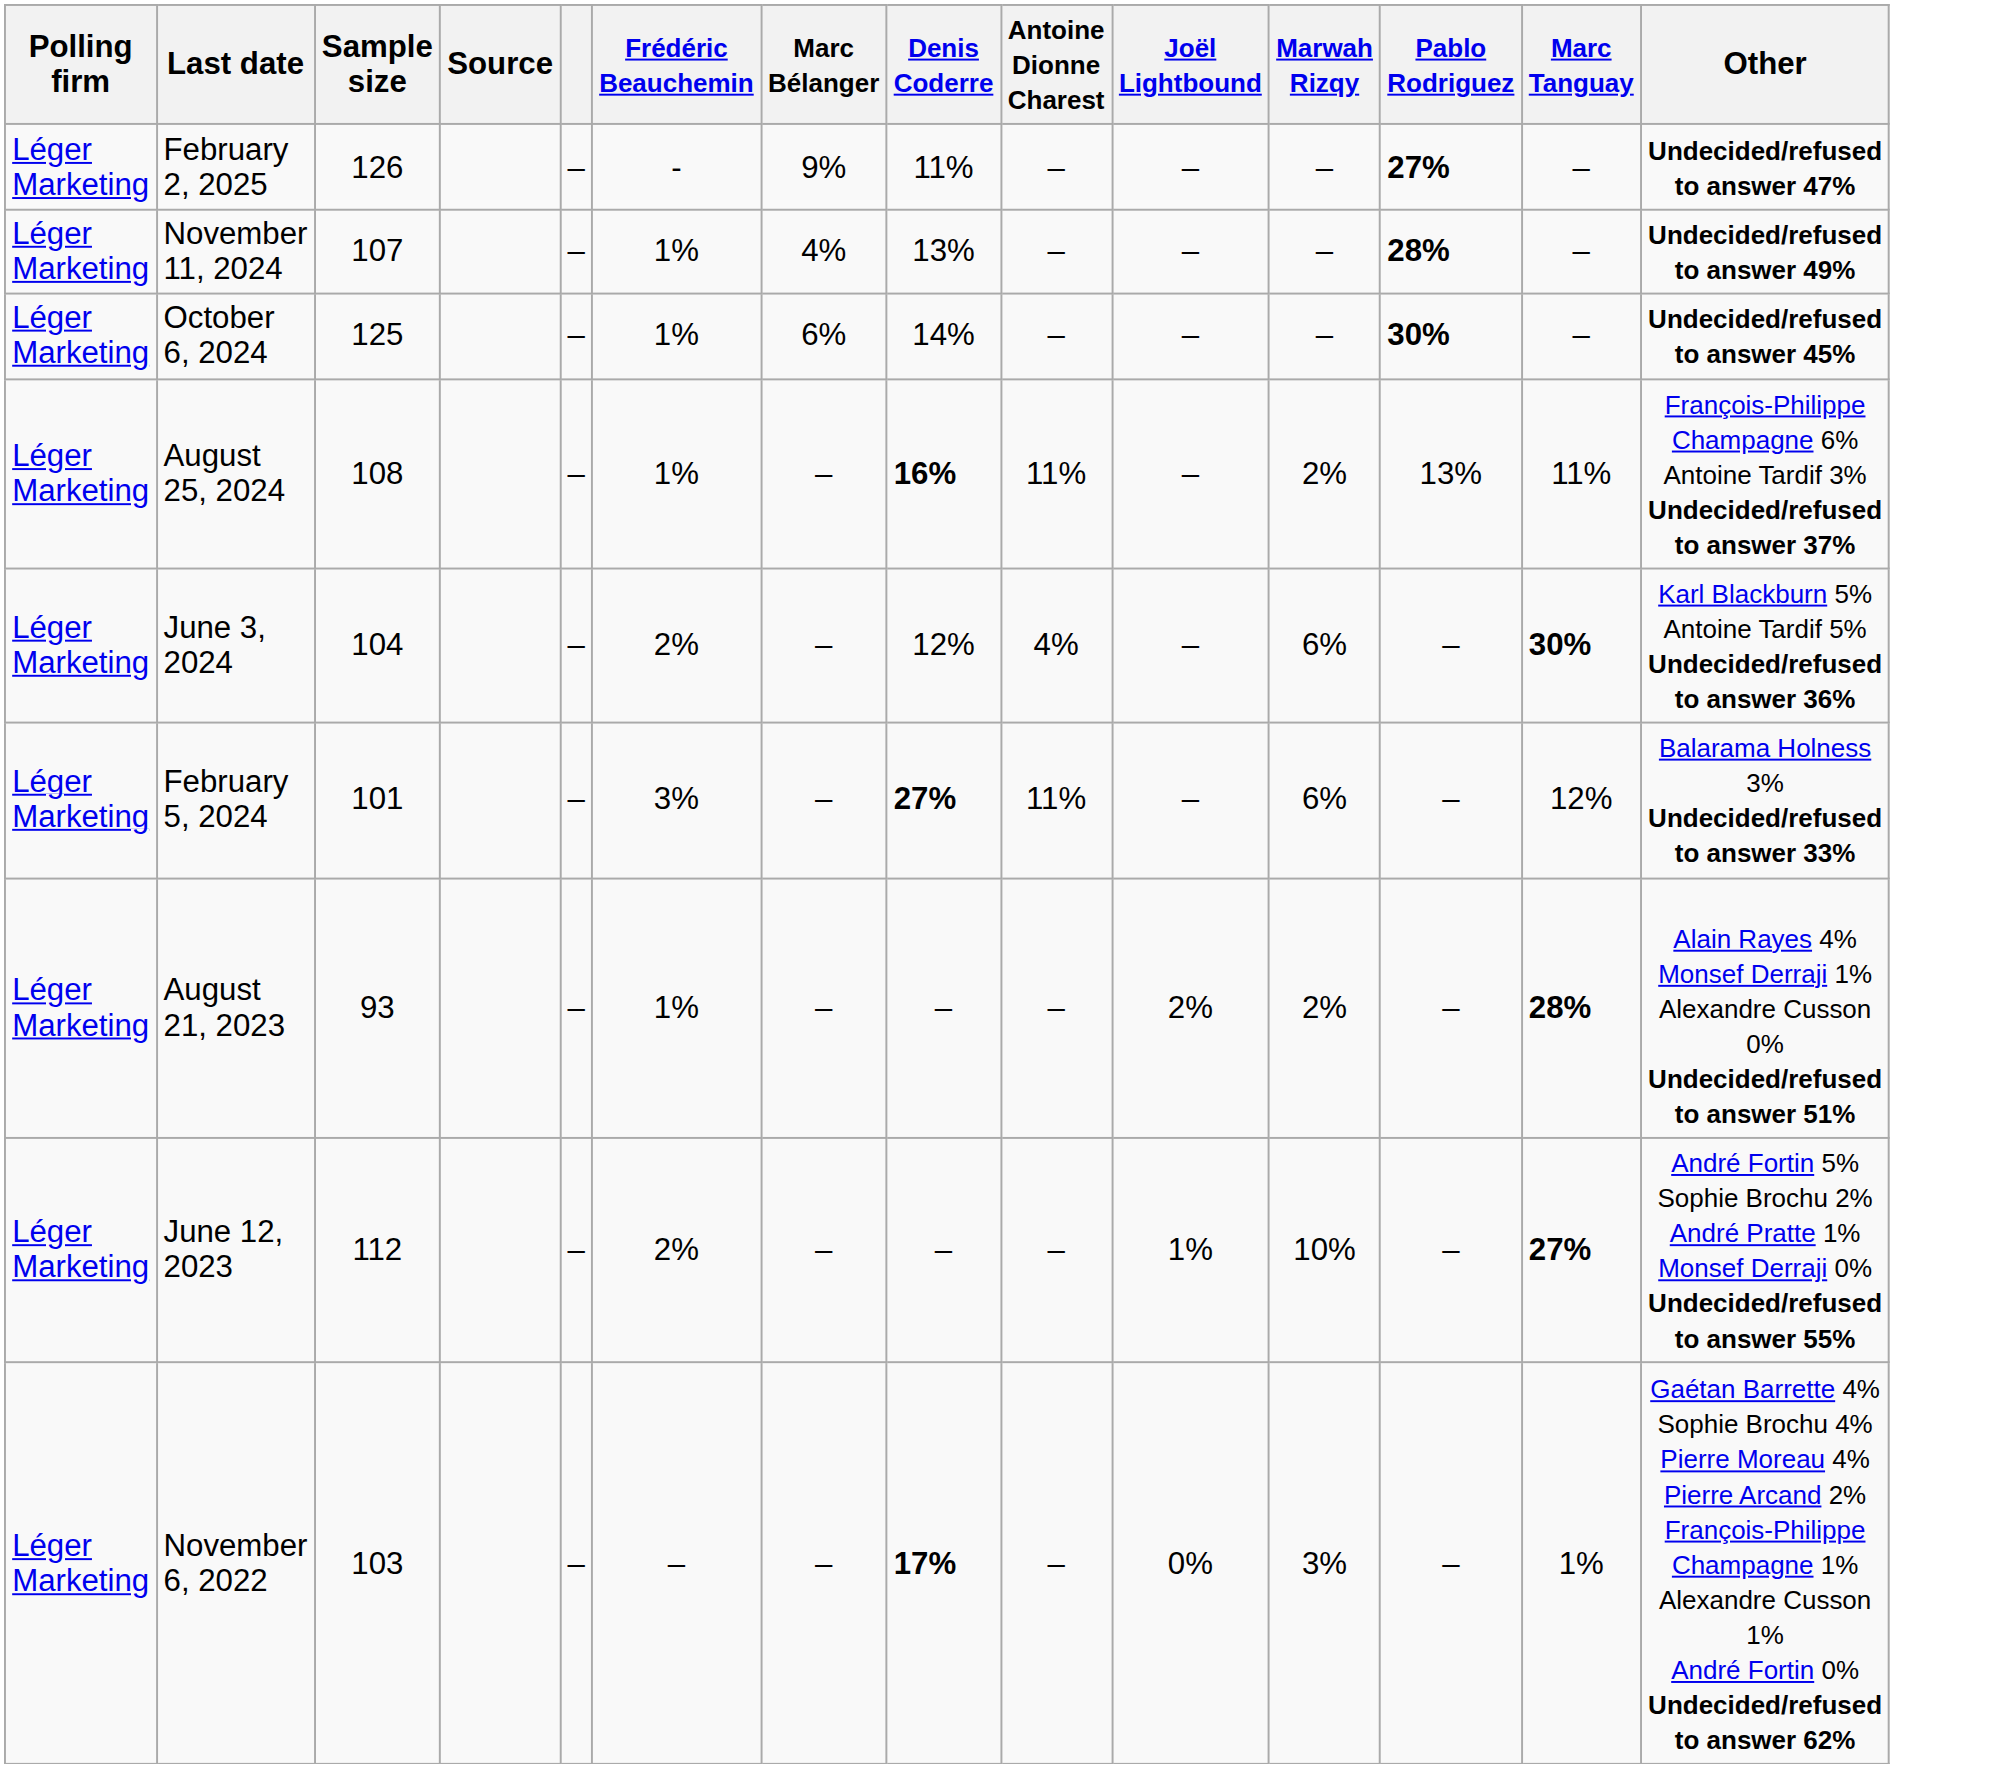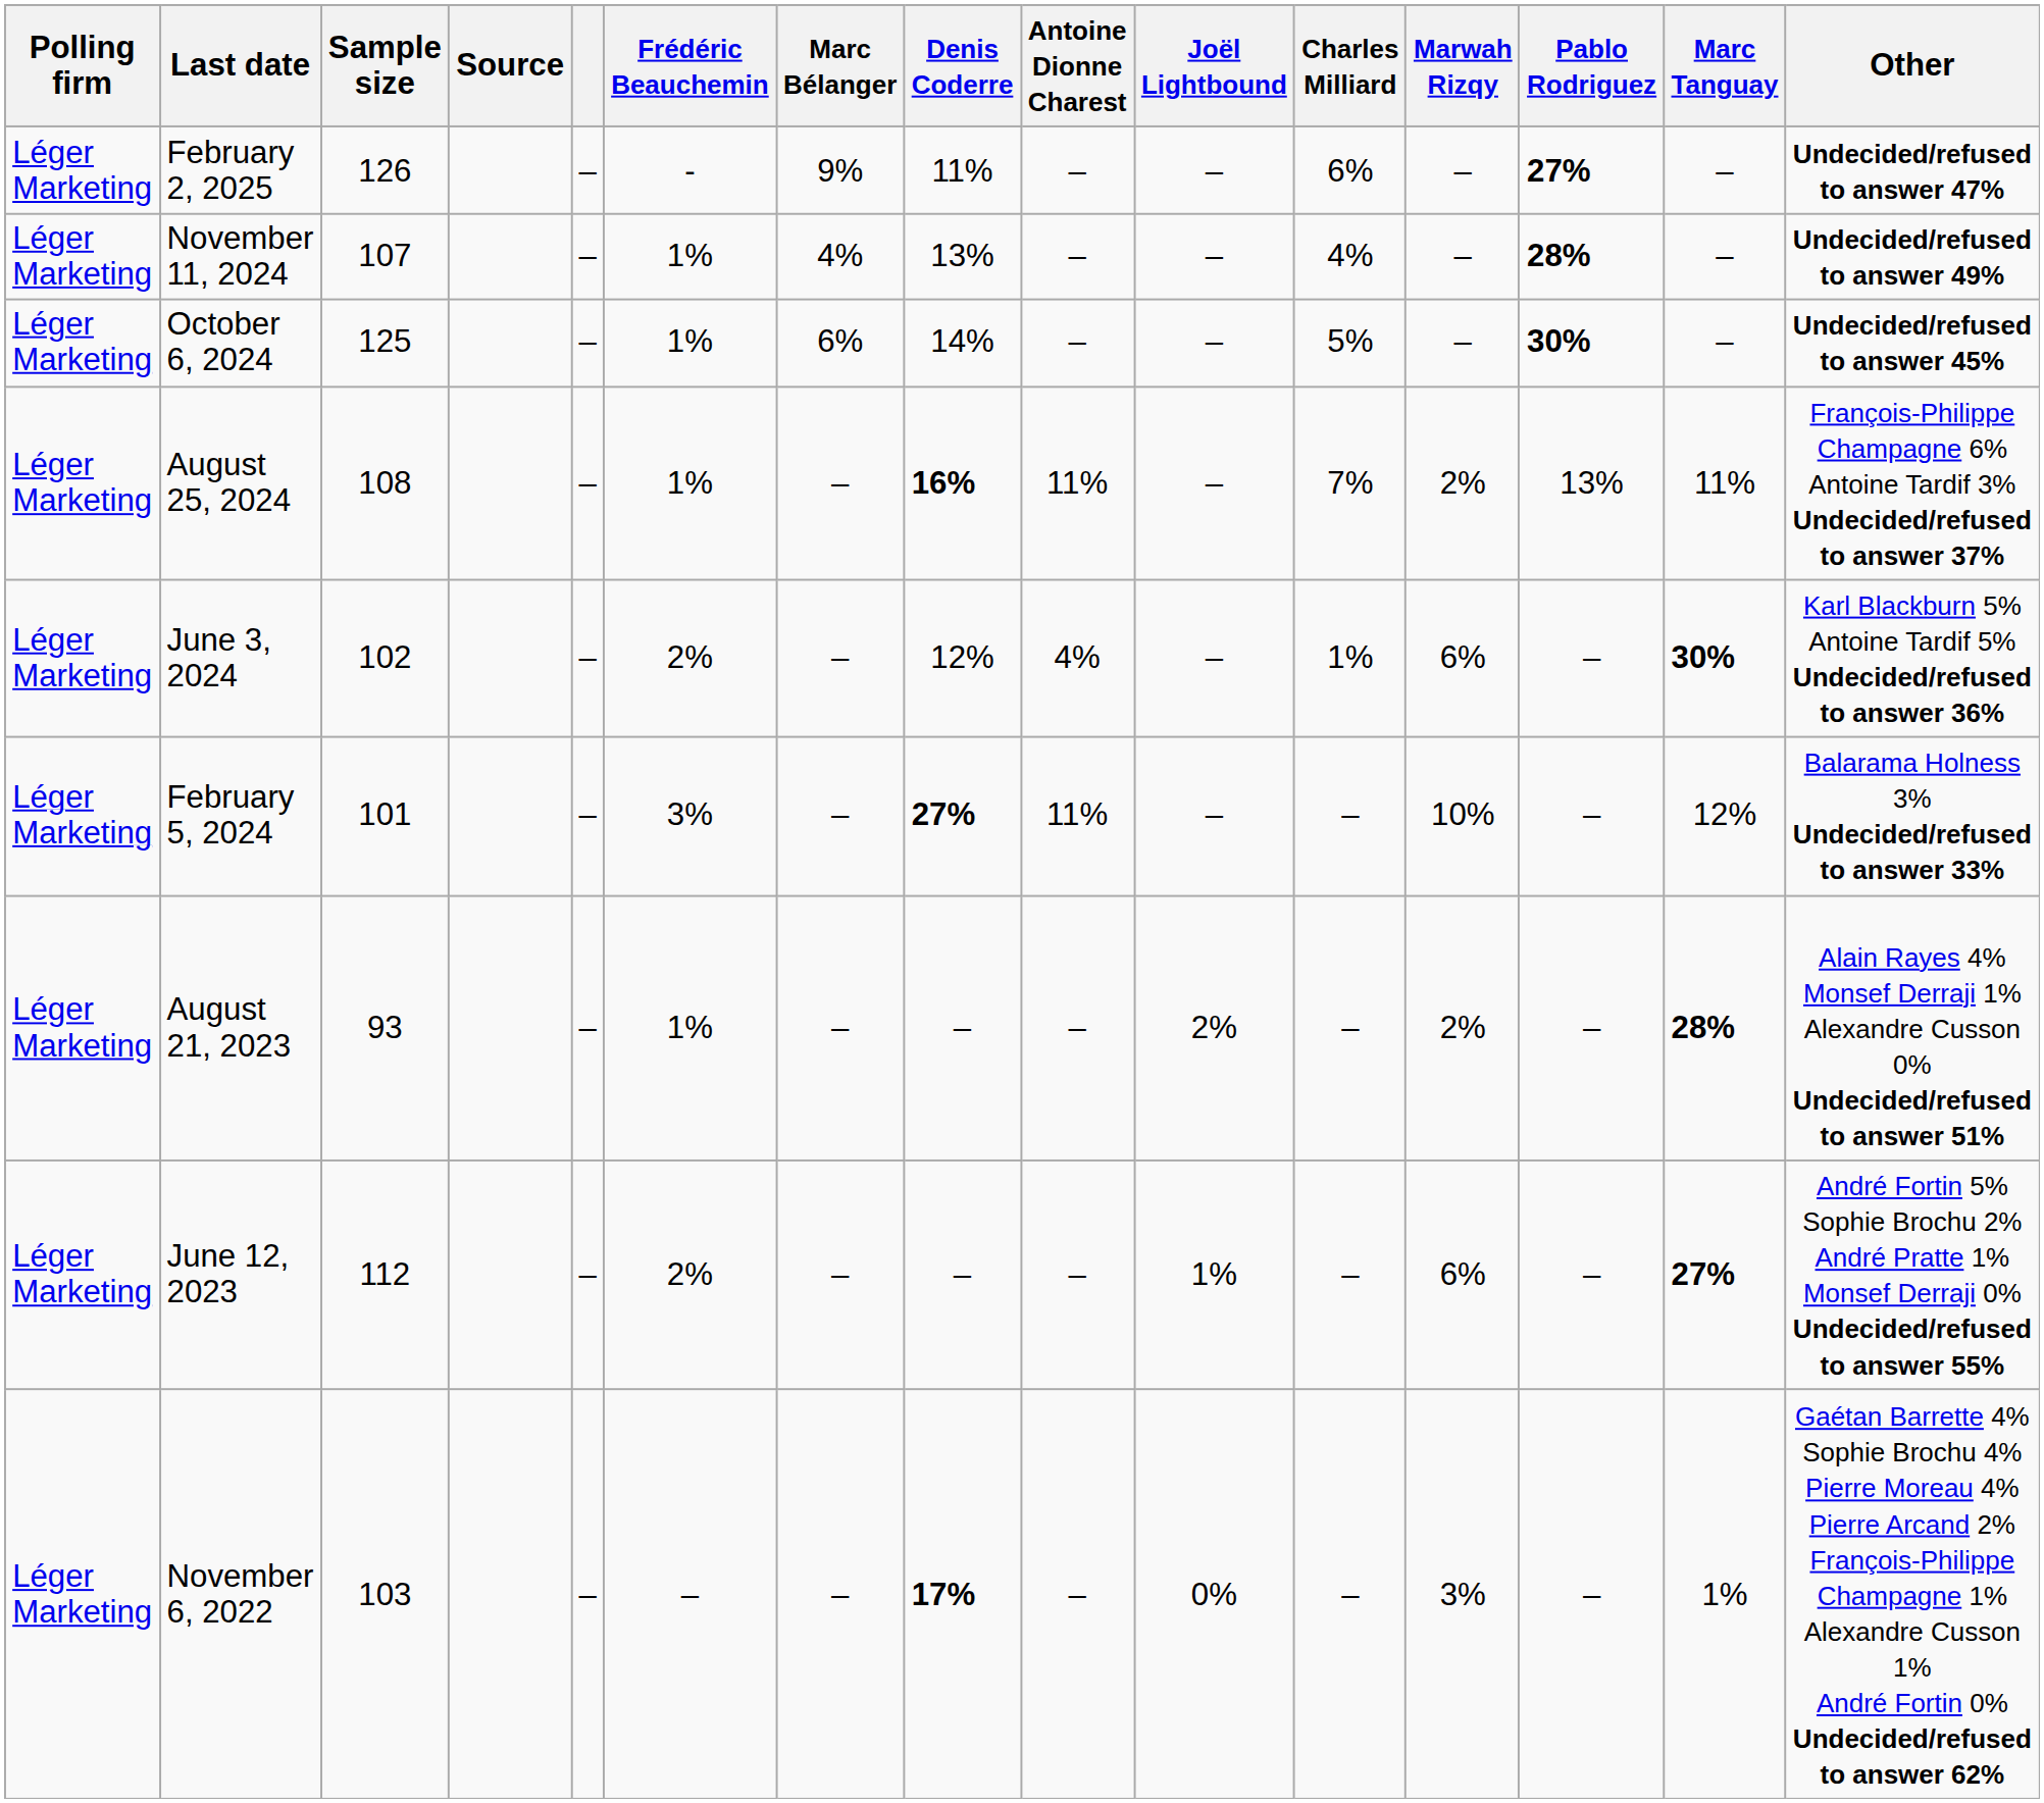+ column: Charles Milliard | 6% | 4% | 5% | 7% | 1% | – | – | – | –
June 3, 2024 | Sample size: 104 -> 102
February 5, 2024 | Marwah Rizqy: 6% -> 10%
June 12, 2023 | Marwah Rizqy: 10% -> 6%
